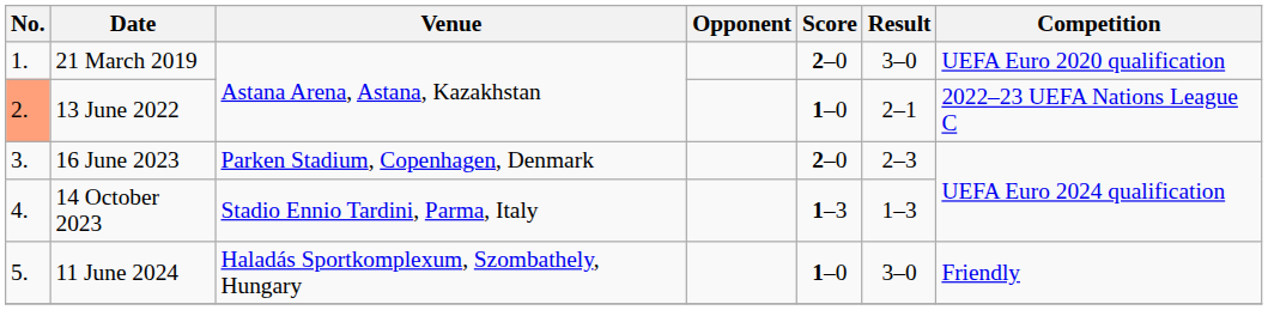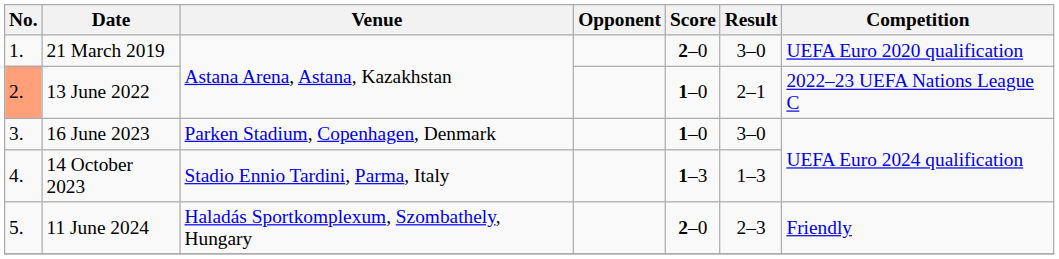16 June 2023 | Score: 2–0 -> 1–0
16 June 2023 | Result: 2–3 -> 3–0
11 June 2024 | Score: 1–0 -> 2–0
11 June 2024 | Result: 3–0 -> 2–3
